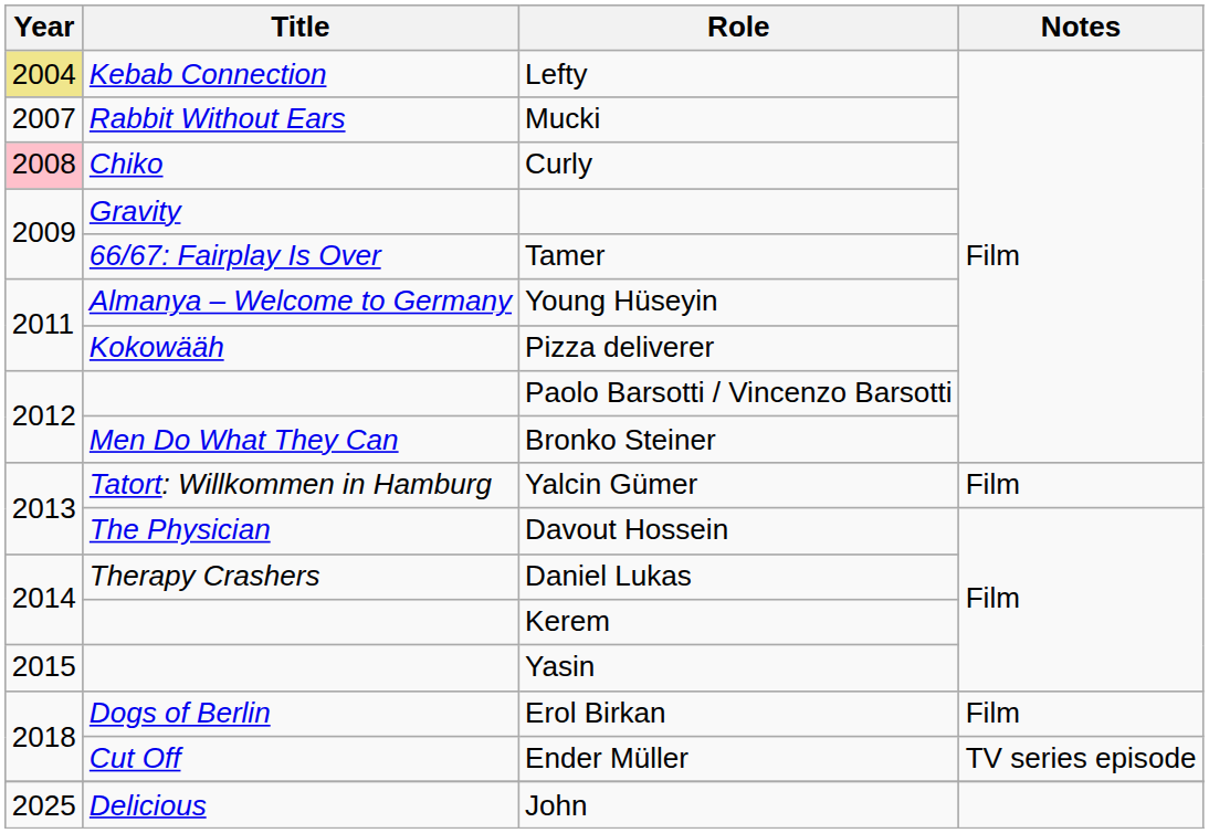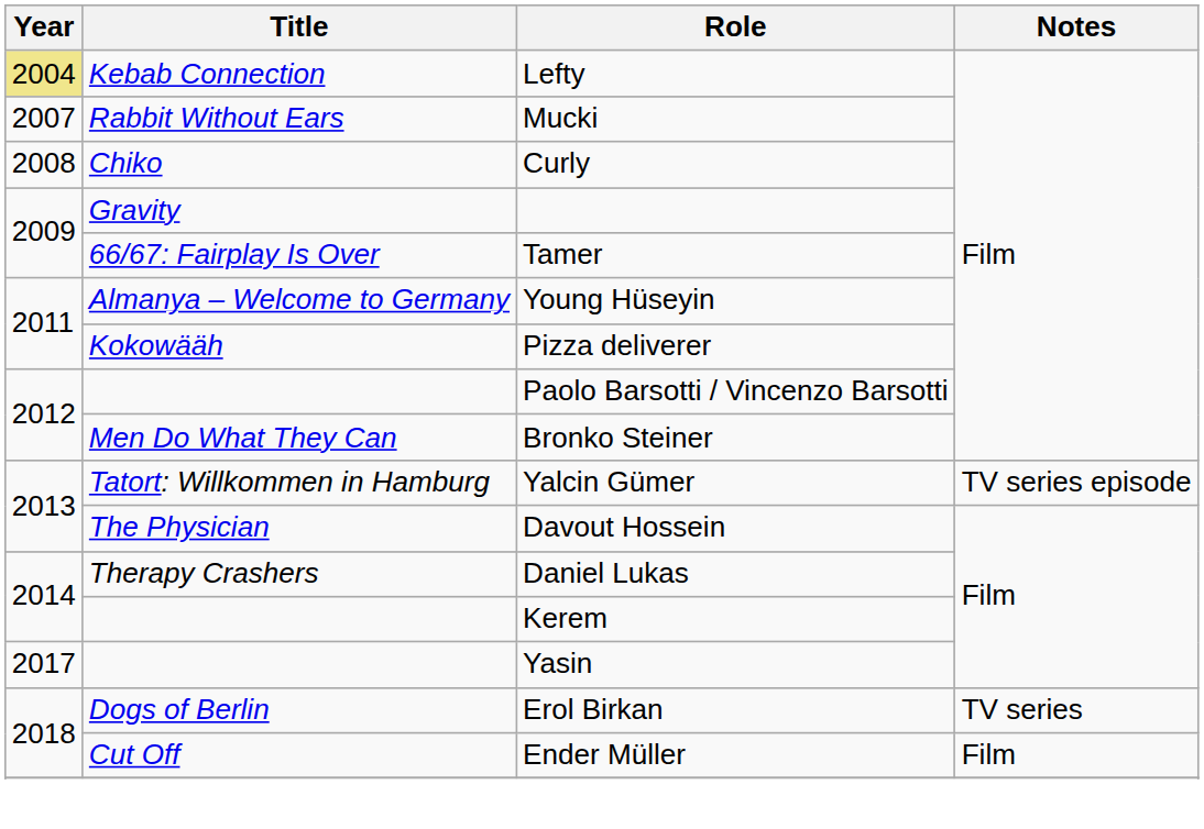Curly | Year: pink background -> no background
Yalcin Gümer | Notes: Film -> TV series episode
Yasin | Year: 2015 -> 2017
Erol Birkan | Notes: Film -> TV series
Ender Müller | Notes: TV series episode -> Film
- row: 2025 | Delicious | John
